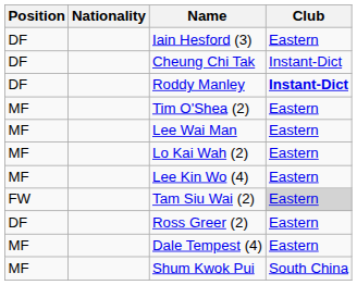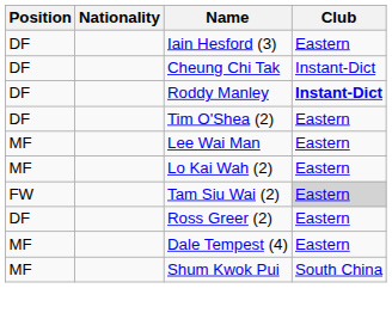Tim O'Shea (2) | Position: MF -> DF
- row: MF | Lee Kin Wo (4) | Eastern
